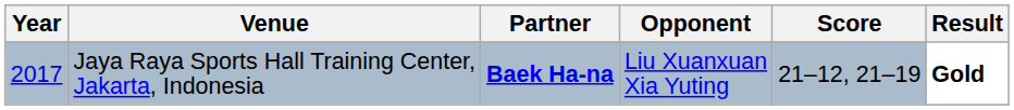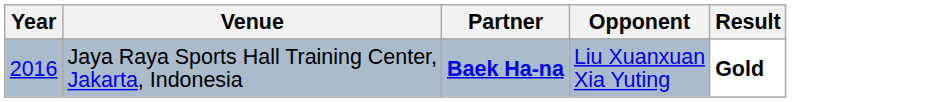- column: Score | 21–12, 21–19
Jaya Raya Sports Hall Training Center, Jakarta, Indonesia | Year: 2017 -> 2016
